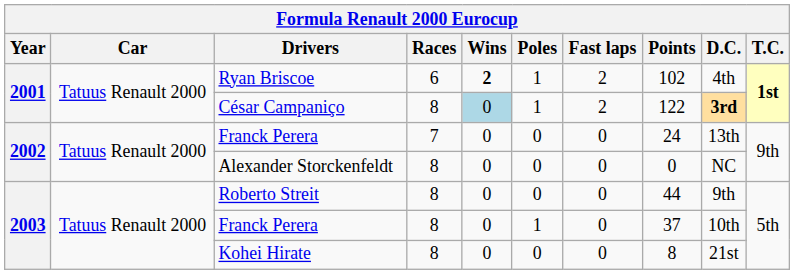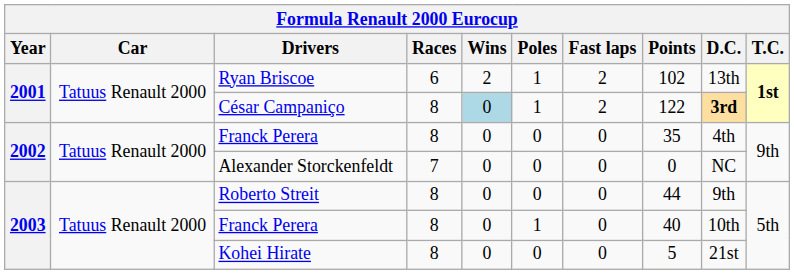Ryan Briscoe | Wins: bold -> normal
Ryan Briscoe | D.C.: 4th -> 13th
2002 / Franck Perera | Races: 7 -> 8
2002 / Franck Perera | Points: 24 -> 35
2002 / Franck Perera | D.C.: 13th -> 4th
Alexander Storckenfeldt | Races: 8 -> 7
2003 / Franck Perera | Points: 37 -> 40
Kohei Hirate | Points: 8 -> 5
